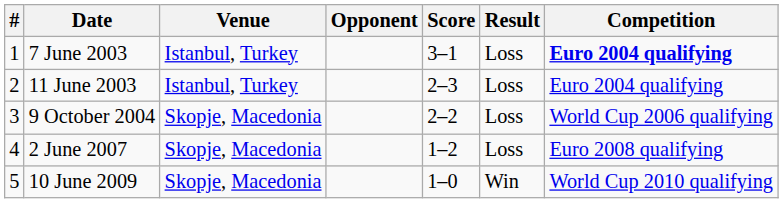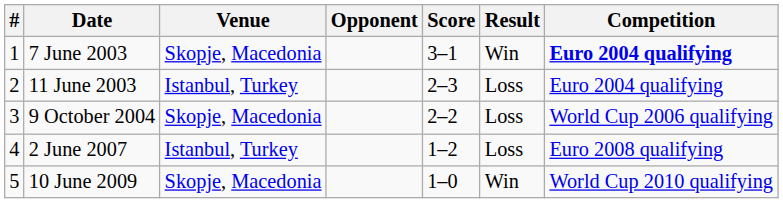7 June 2003 | Venue: Istanbul, Turkey -> Skopje, Macedonia
7 June 2003 | Result: Loss -> Win
2 June 2007 | Venue: Skopje, Macedonia -> Istanbul, Turkey
